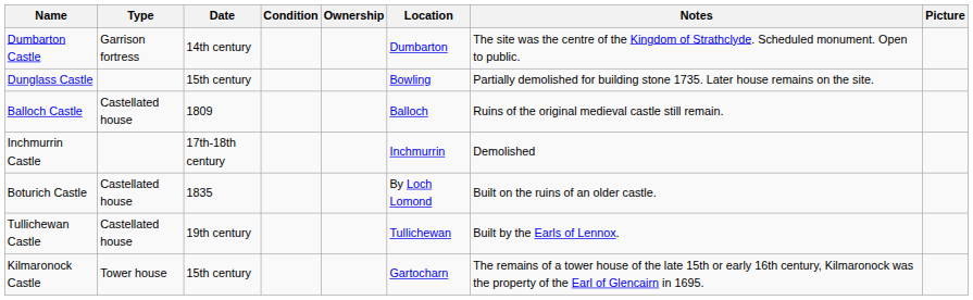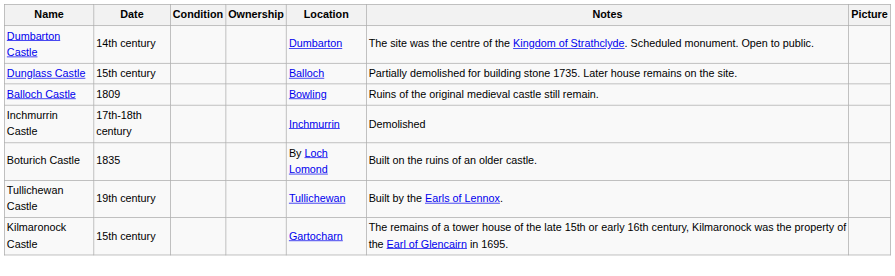- column: Type | Garrison fortress | Castellated house | Castellated house | Castellated house | Tower house
Dunglass Castle | Location: Bowling -> Balloch
Balloch Castle | Location: Balloch -> Bowling
